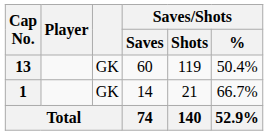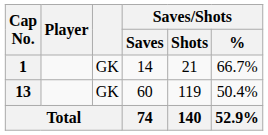rows swapped: 1 <-> 13
